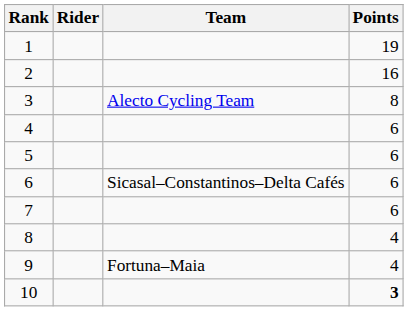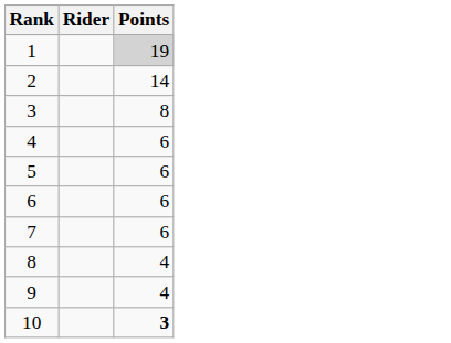- column: Team | Alecto Cycling Team | Sicasal–Constantinos–Delta Cafés | Fortuna–Maia
1 | Points: no background -> lightgrey background
2 | Points: 16 -> 14
